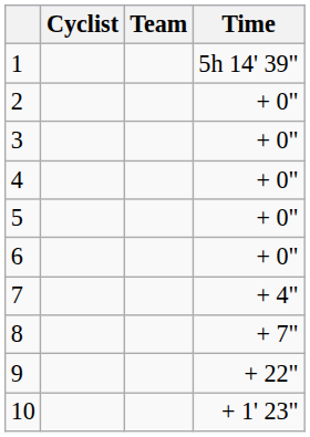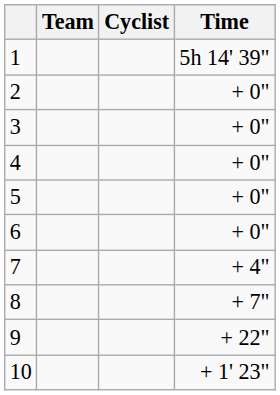columns swapped: Cyclist <-> Team
